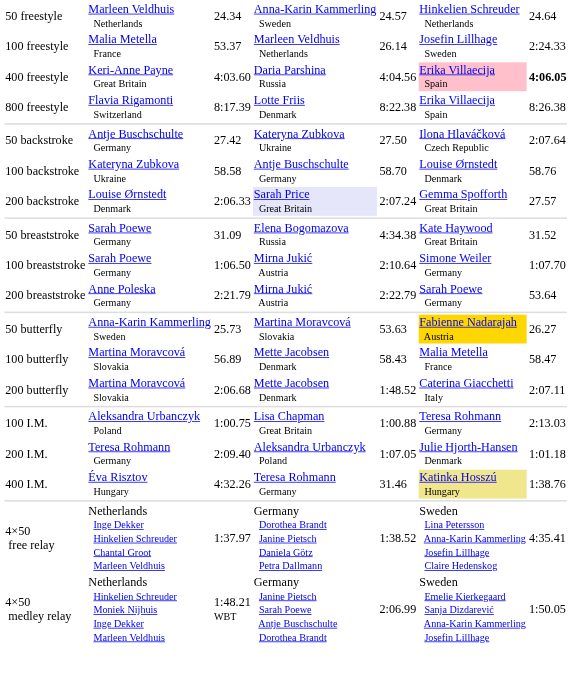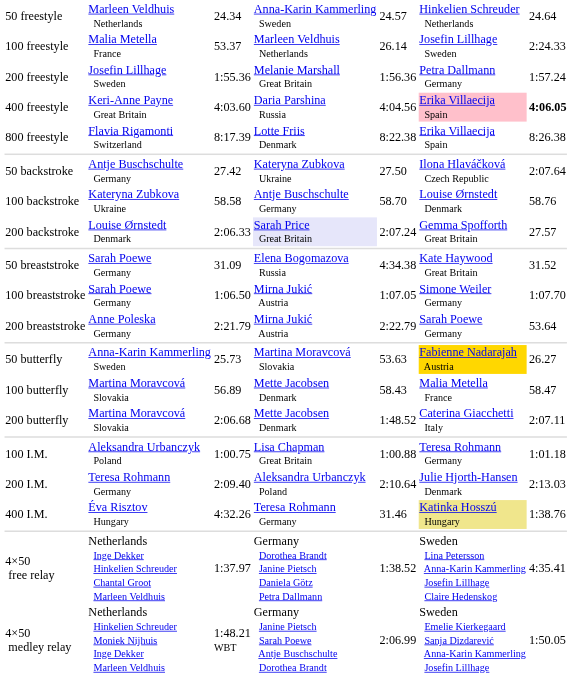+ row: 200 freestyle | Josefin Lillhage Sweden | 1:55.36 | Melanie Marshall Great Britain | 1:56.36 | Petra Dallmann Germany | 1:57.24
100 breaststroke | column 5: 2:10.64 -> 1:07.05
100 I.M. | column 7: 2:13.03 -> 1:01.18
200 I.M. | column 5: 1:07.05 -> 2:10.64
200 I.M. | column 7: 1:01.18 -> 2:13.03
